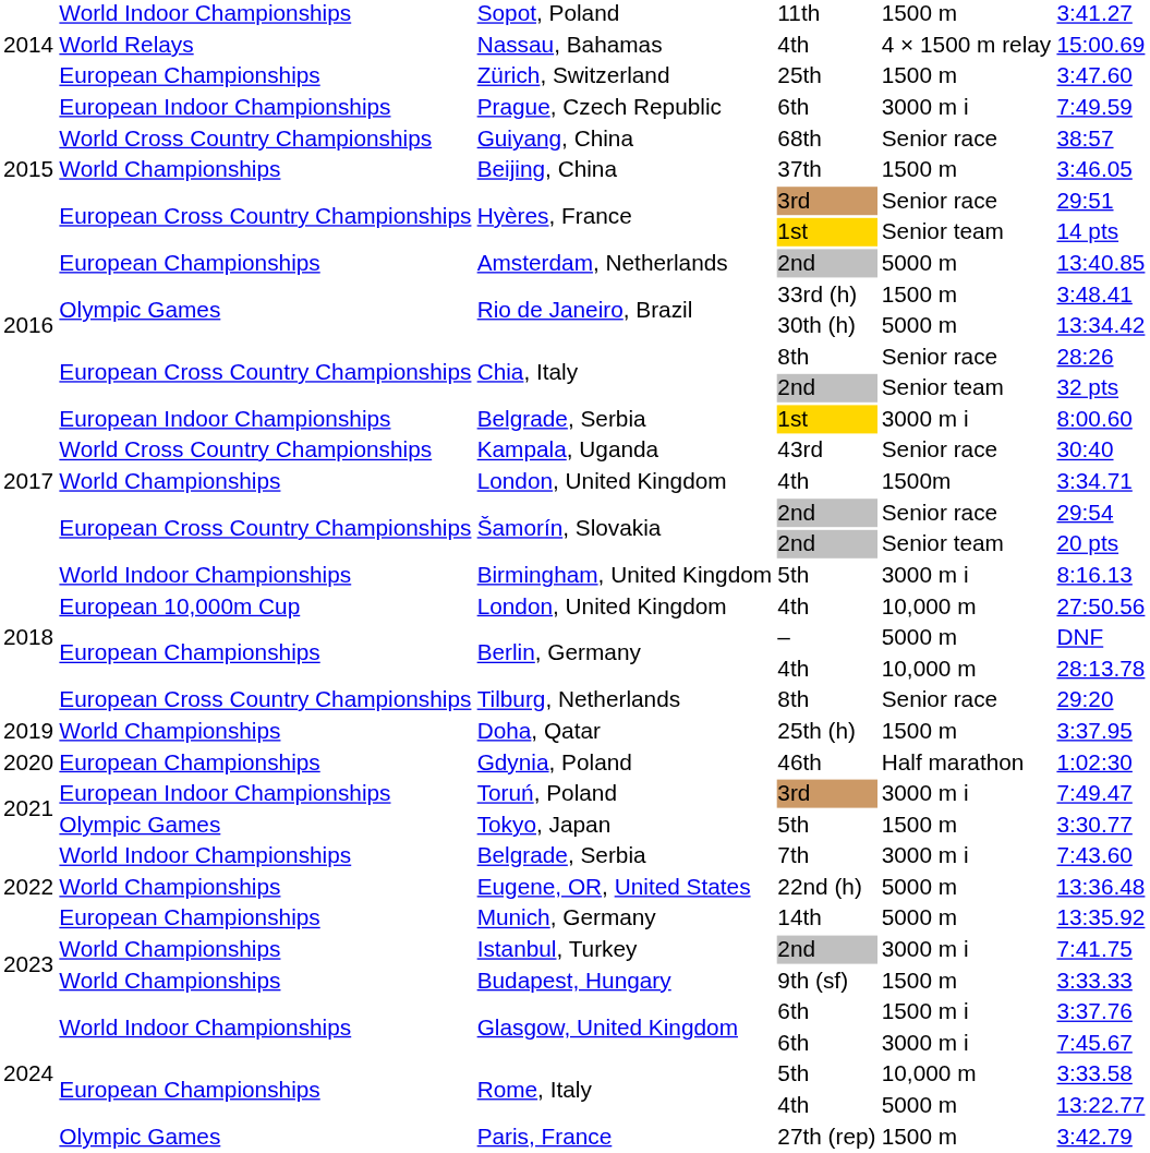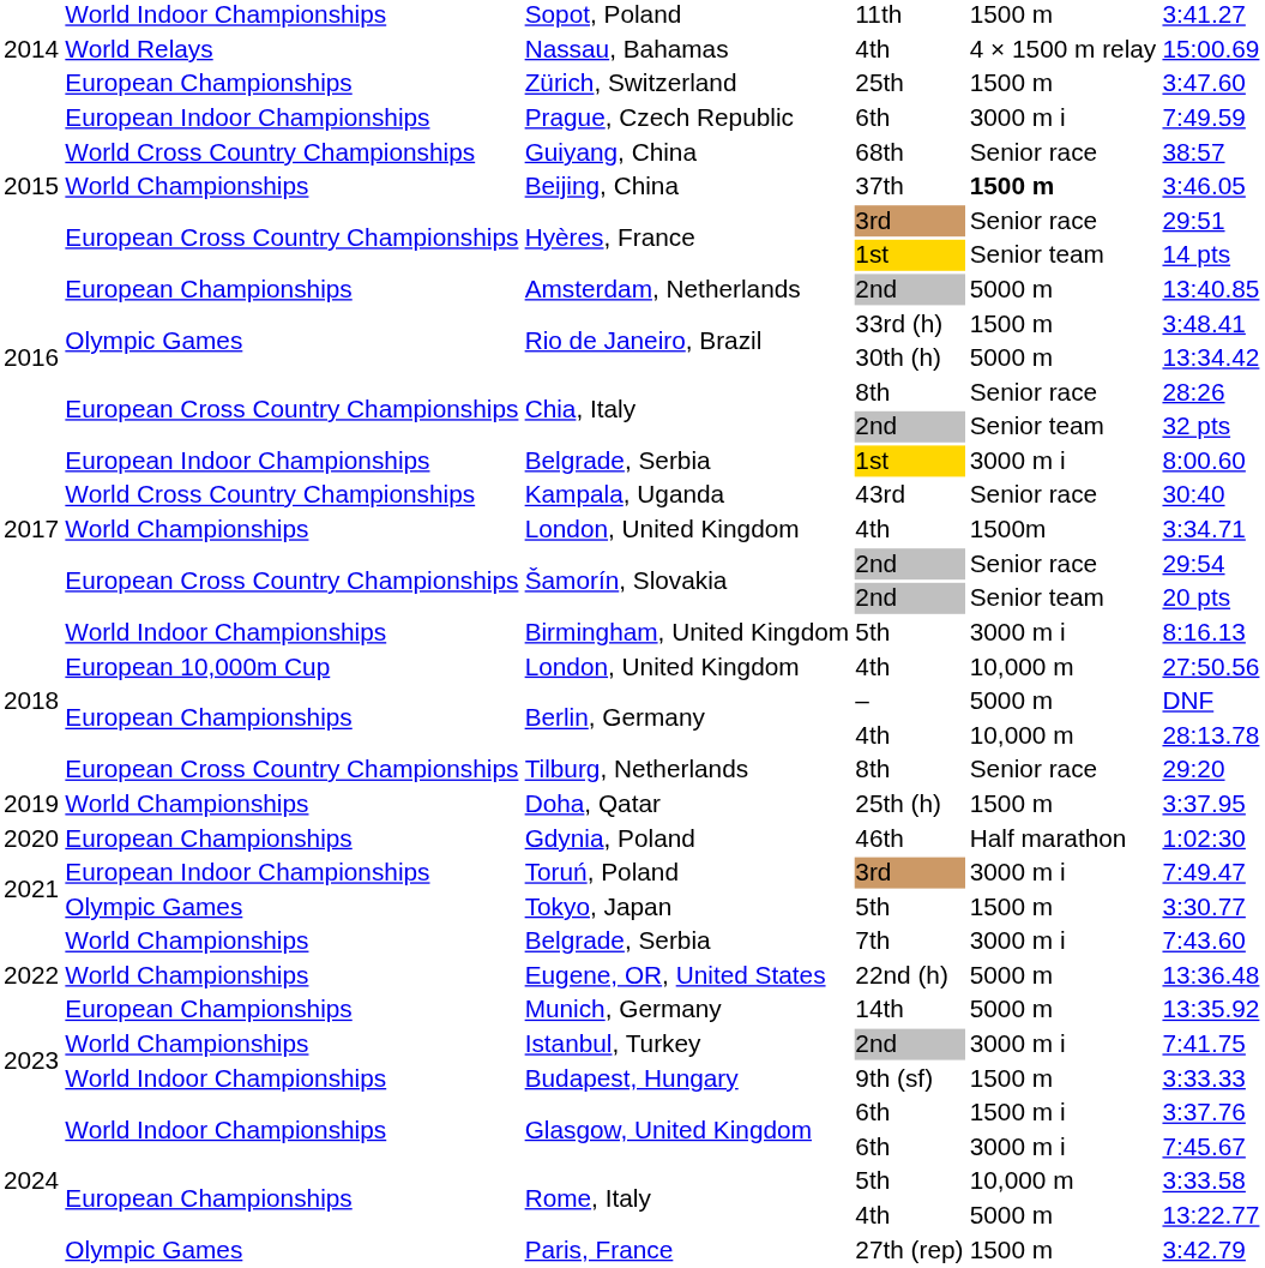Beijing, China | column 5: normal -> bold
Belgrade, Serbia / 7th | column 2: World Indoor Championships -> World Championships
Budapest, Hungary | column 2: World Championships -> World Indoor Championships
